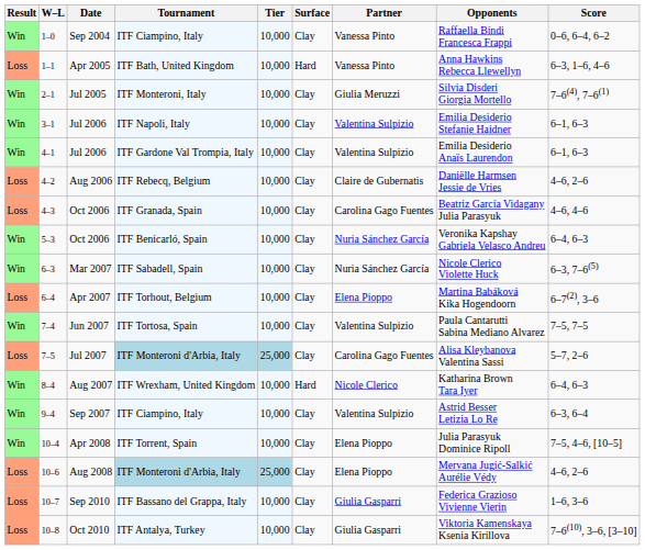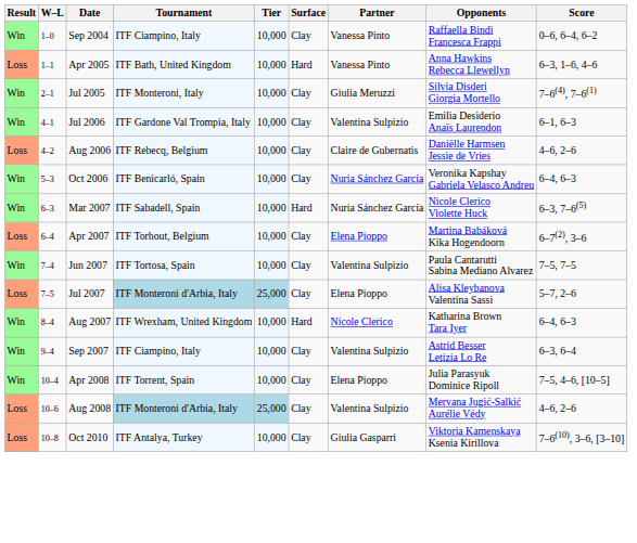- row: Win | 3–1 | Jul 2006 | ITF Napoli, Italy | 10,000 | Clay | Valentina Sulpizio | Emilia Desiderio Stefanie Haidner | 6–1, 6–3
- row: Loss | 4–3 | Oct 2006 | ITF Granada, Spain | 10,000 | Clay | Carolina Gago Fuentes | Beatriz García Vidagany Julia Parasyuk | 4–6, 4–6
6–3 | Surface: Clay -> Hard
7–5 | Partner: Carolina Gago Fuentes -> Elena Pioppo
10–6 | Partner: Elena Pioppo -> Valentina Sulpizio
- row: Loss | 10–7 | Sep 2010 | ITF Bassano del Grappa, Italy | 10,000 | Clay | Giulia Gasparri | Federica Grazioso Vivienne Vierin | 1–6, 3–6
